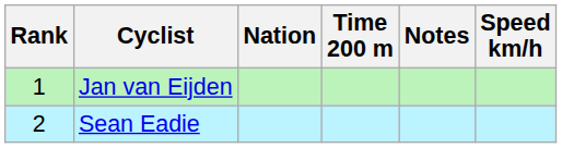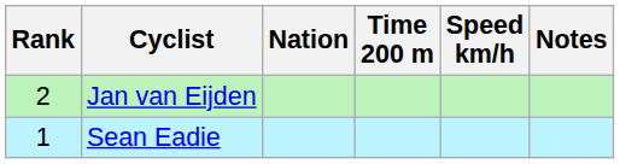columns swapped: Speed km/h <-> Notes
Jan van Eijden | Rank: 1 -> 2
Sean Eadie | Rank: 2 -> 1
